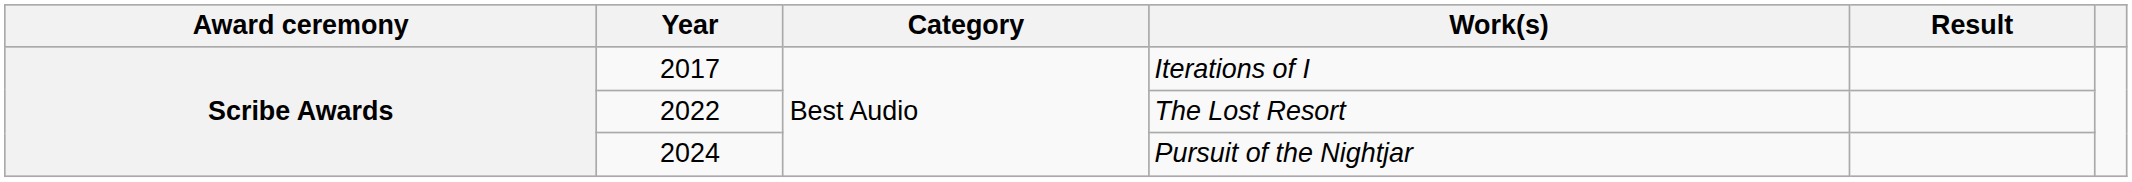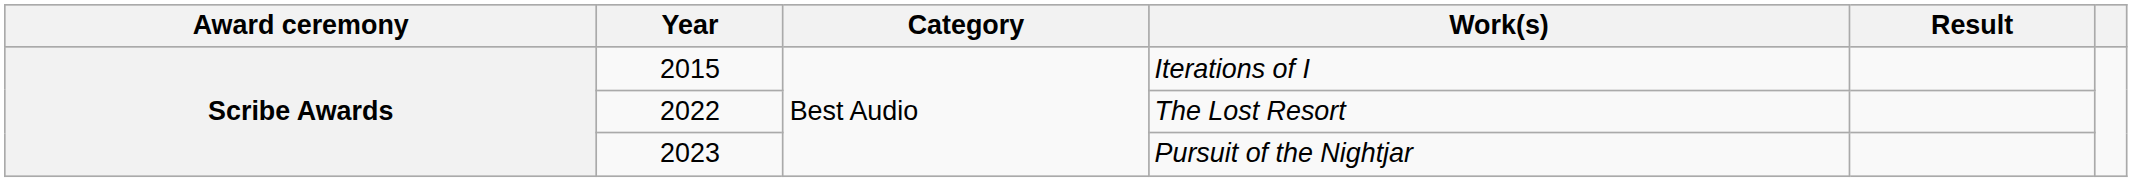Iterations of I | Year: 2017 -> 2015
Pursuit of the Nightjar | Year: 2024 -> 2023
